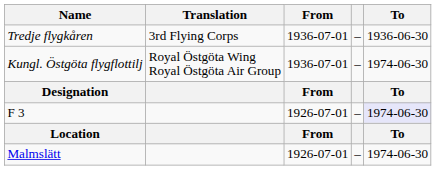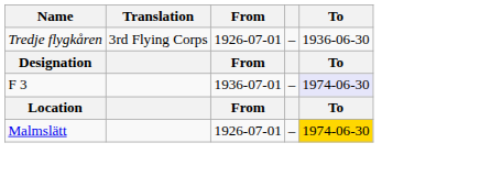Tredje flygkåren | From: 1936-07-01 -> 1926-07-01
- row: Kungl. Östgöta flygflottilj | Royal Östgöta Wing Royal Östgöta Air Group | 1936-07-01 | – | 1974-06-30
F 3 | From: 1926-07-01 -> 1936-07-01
Malmslätt | To: no background -> gold background
